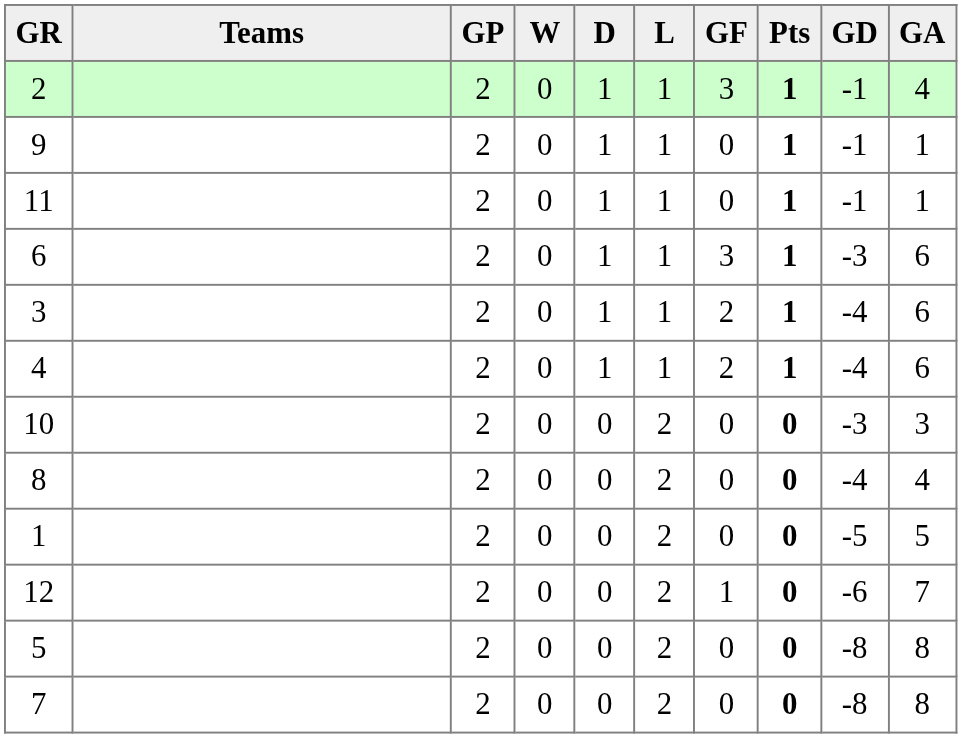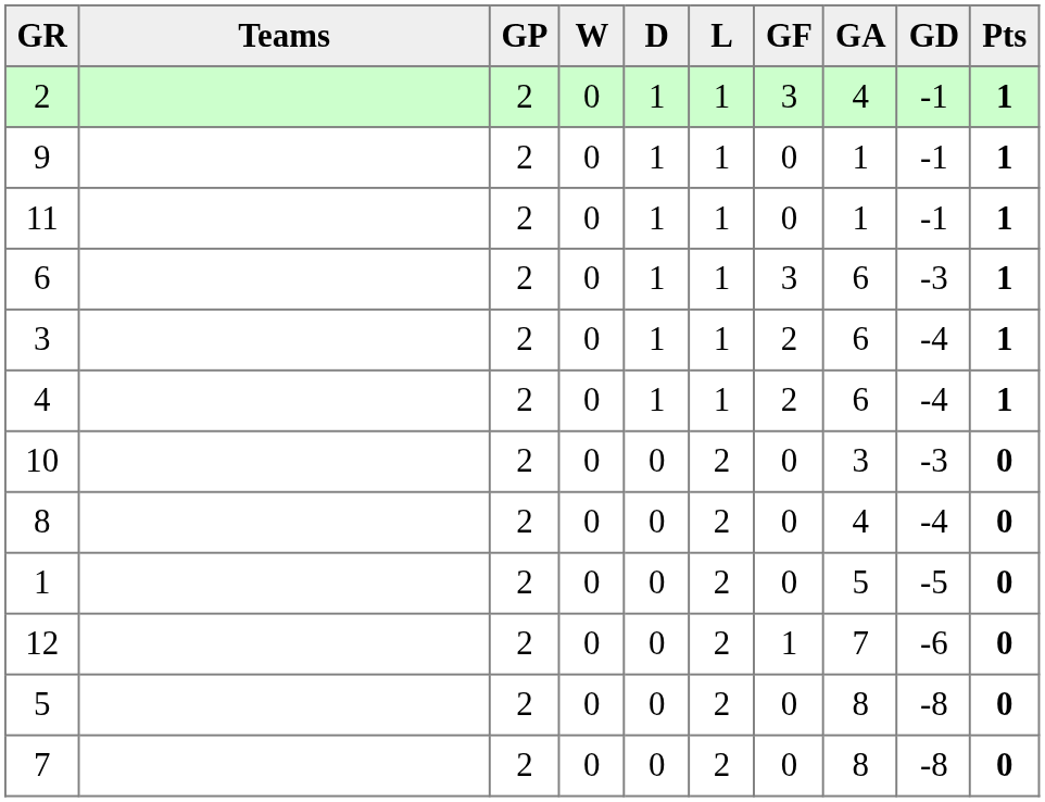columns swapped: GA <-> Pts
